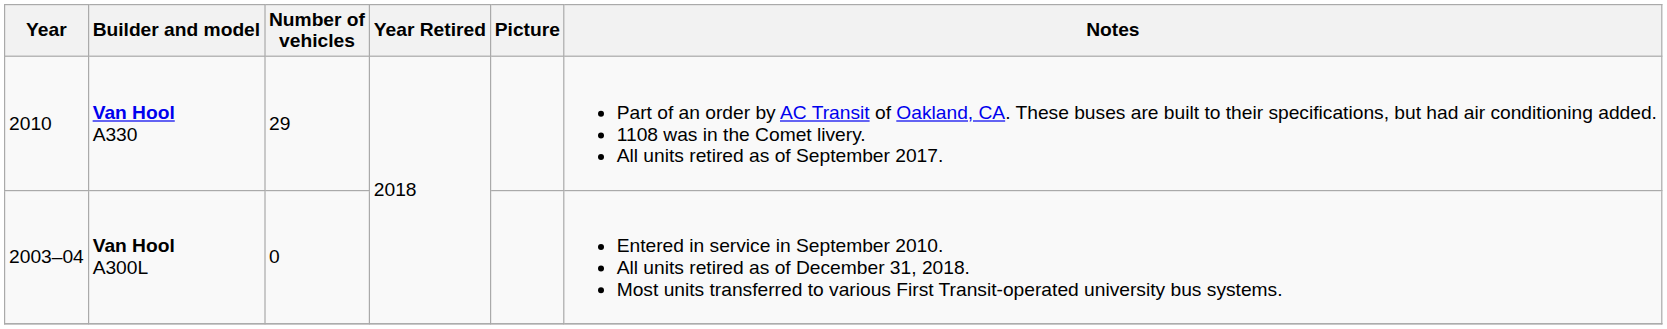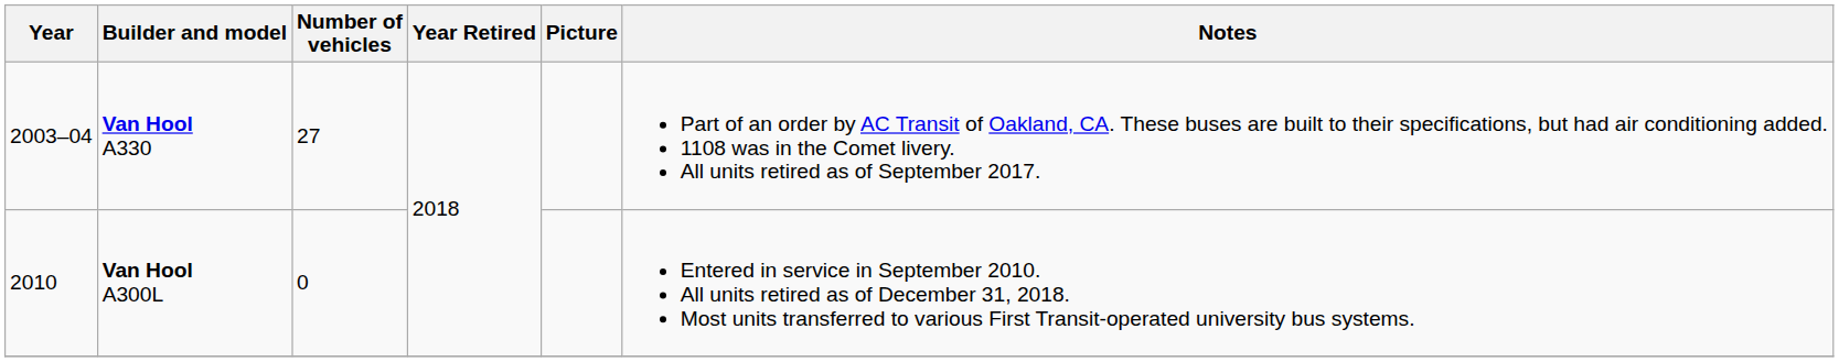Van Hool A330 | Year: 2010 -> 2003–04
Van Hool A330 | Number of vehicles: 29 -> 27
Van Hool A300L | Year: 2003–04 -> 2010
